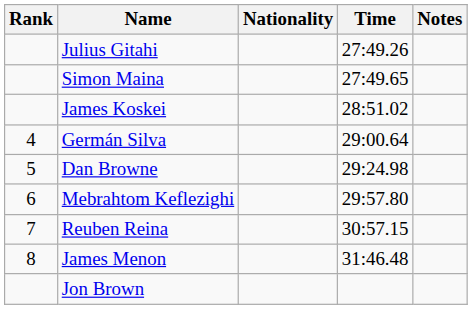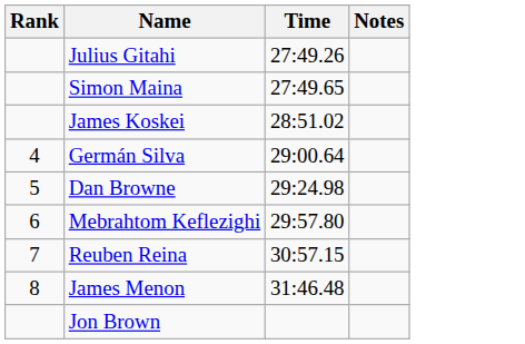- column: Nationality
